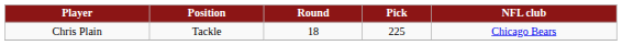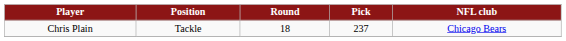Chris Plain | Pick: 225 -> 237
